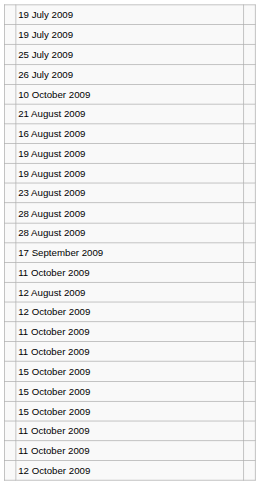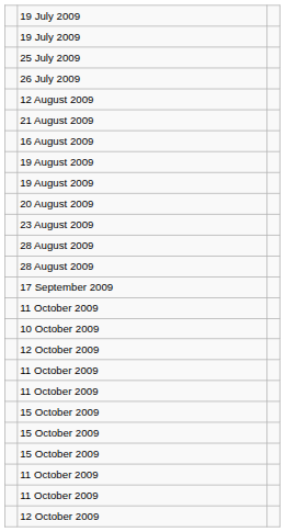rows swapped: 12 August 2009 <-> 10 October 2009
+ row: 20 August 2009
